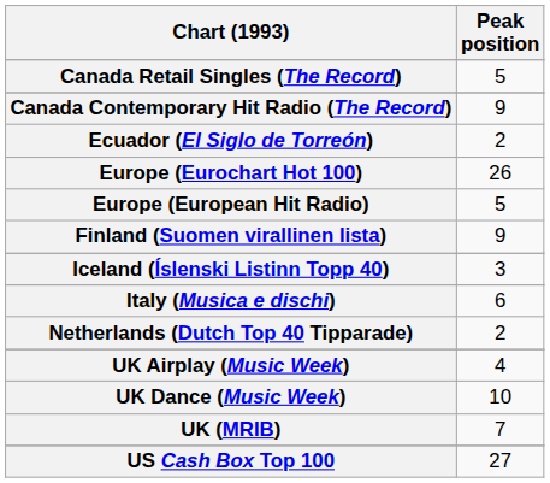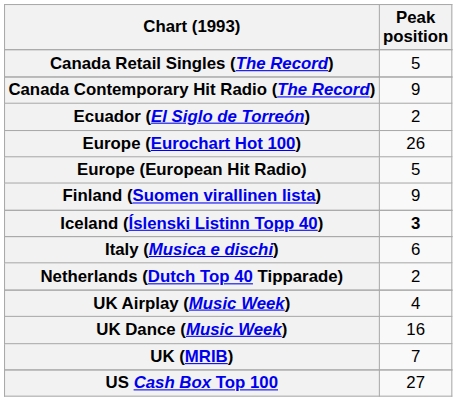Iceland (Íslenski Listinn Topp 40) | Peak position: normal -> bold
UK Dance (Music Week) | Peak position: 10 -> 16
